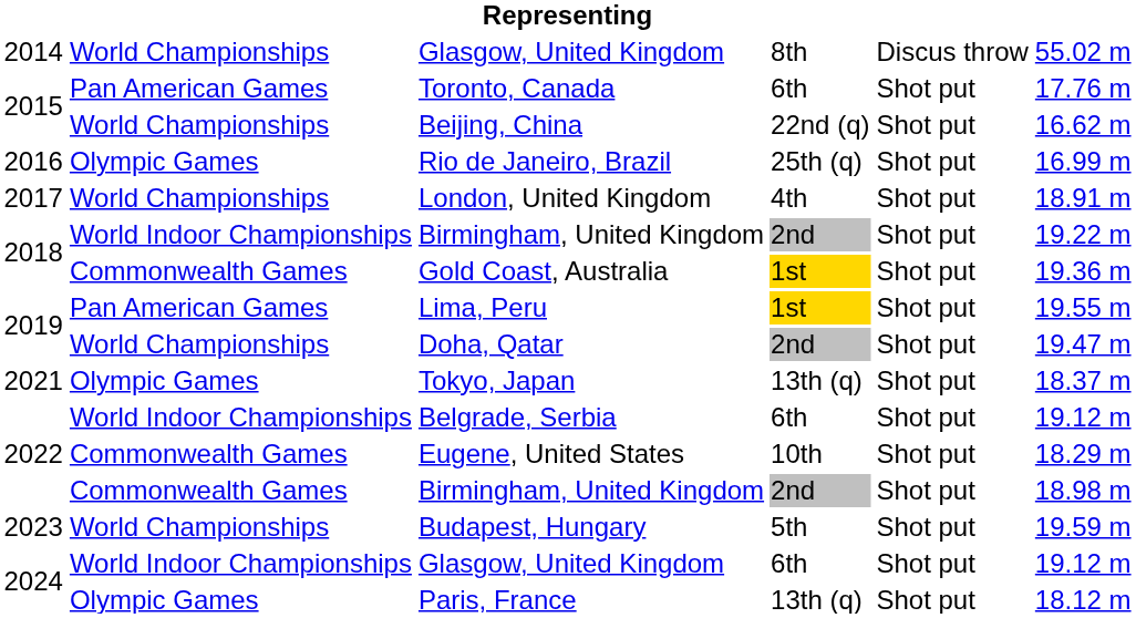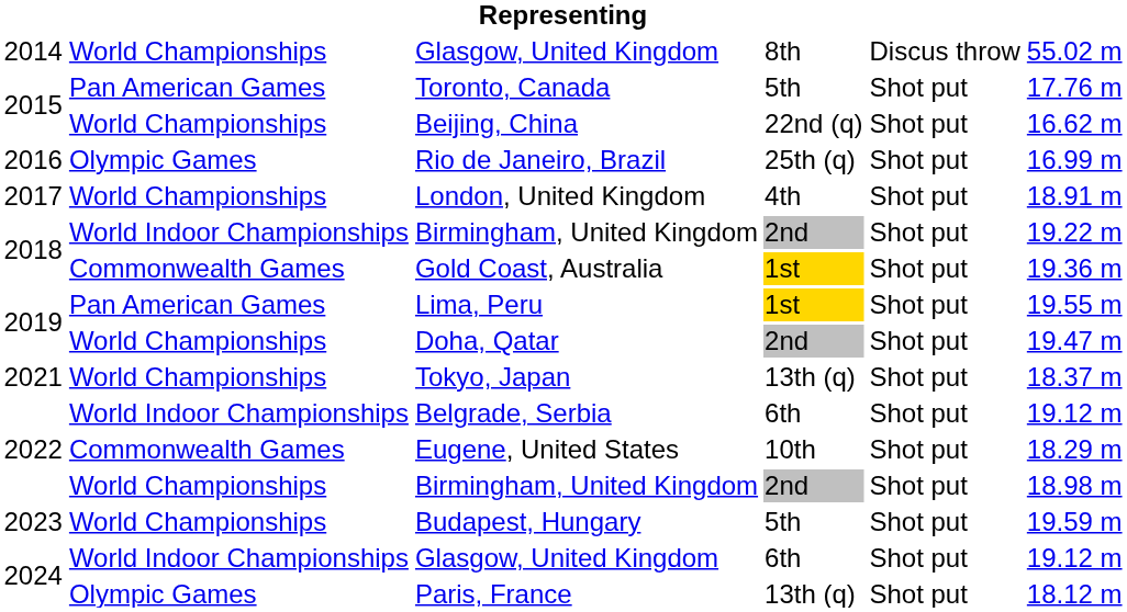Toronto, Canada | column 4: 6th -> 5th
Tokyo, Japan | column 2: Olympic Games -> World Championships
2022 / Birmingham, United Kingdom | column 2: Commonwealth Games -> World Championships
